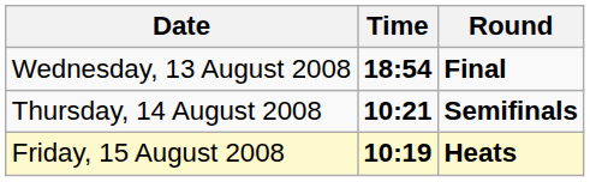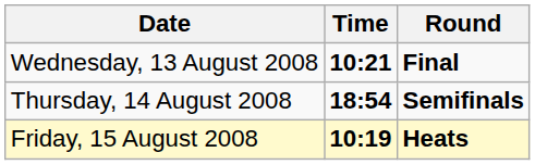Wednesday, 13 August 2008 | Time: 18:54 -> 10:21
Thursday, 14 August 2008 | Time: 10:21 -> 18:54
